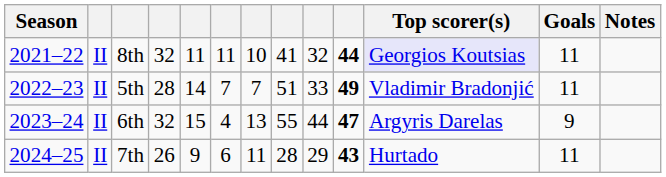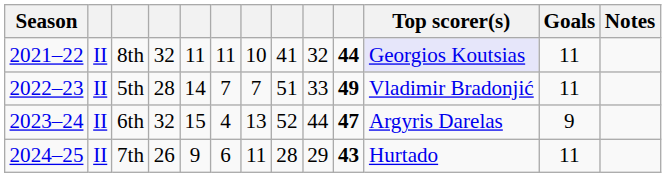6th | column 8: 55 -> 52
